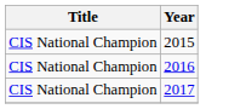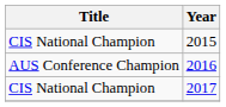2016 | Title: CIS National Champion -> AUS Conference Champion
